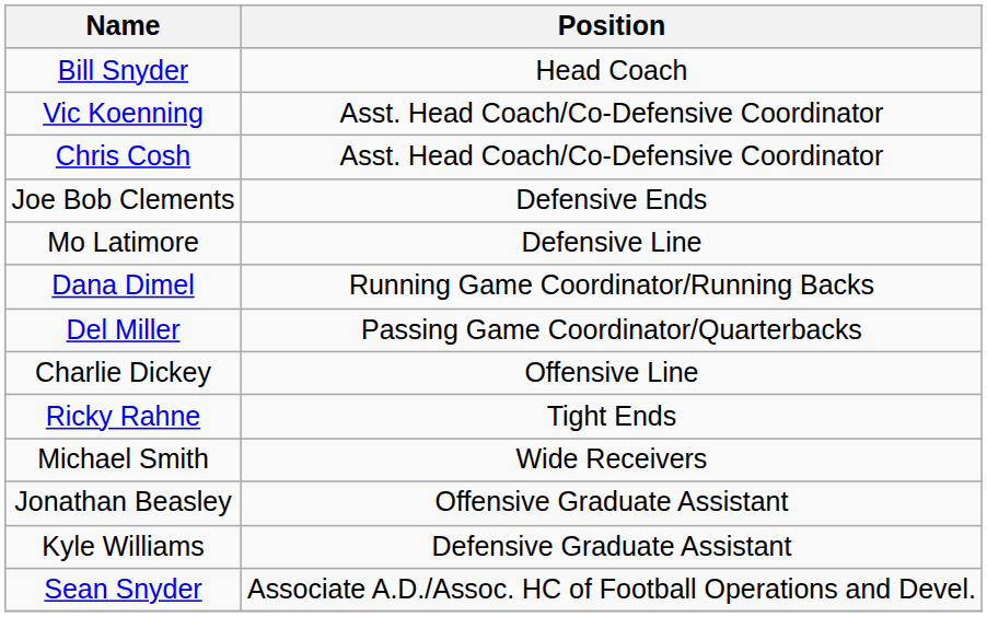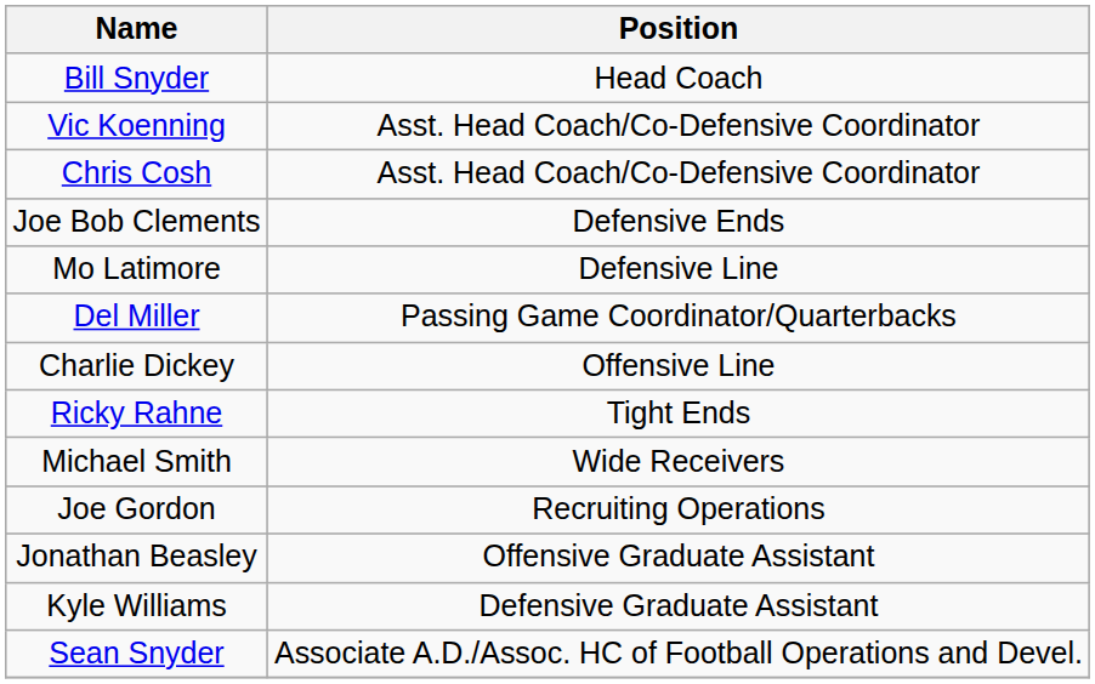- row: Dana Dimel | Running Game Coordinator/Running Backs
+ row: Joe Gordon | Recruiting Operations
